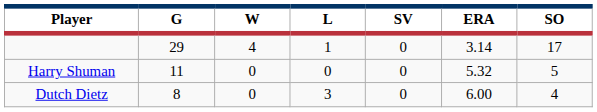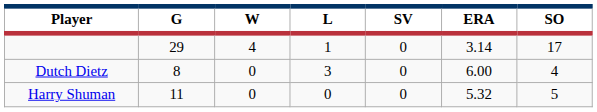rows swapped: Harry Shuman <-> Dutch Dietz
